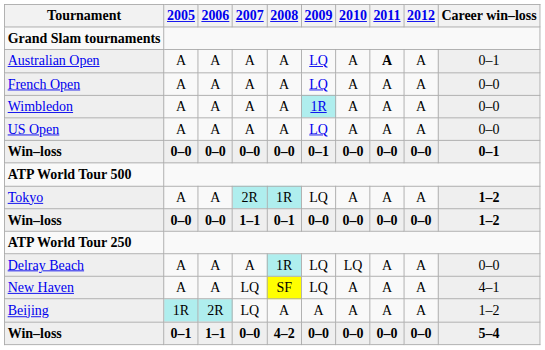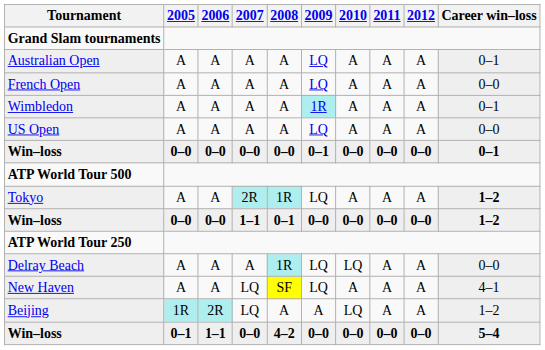Australian Open | 2011: bold -> normal
Wimbledon | Career win–loss: 0–0 -> 0–1
Beijing | 2010: A -> LQ
